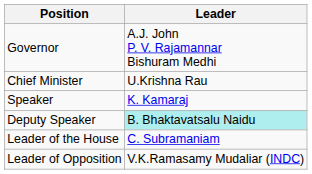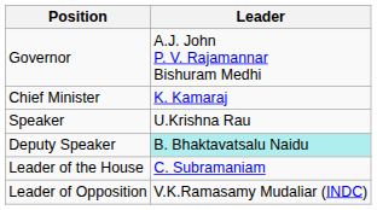Chief Minister | Leader: U.Krishna Rau -> K. Kamaraj
Speaker | Leader: K. Kamaraj -> U.Krishna Rau
